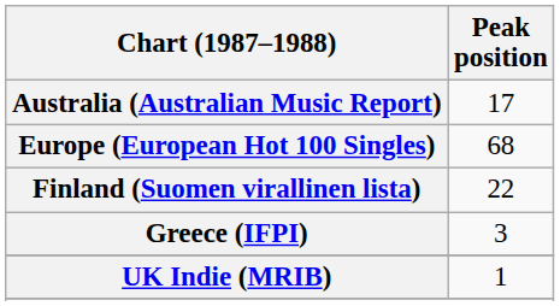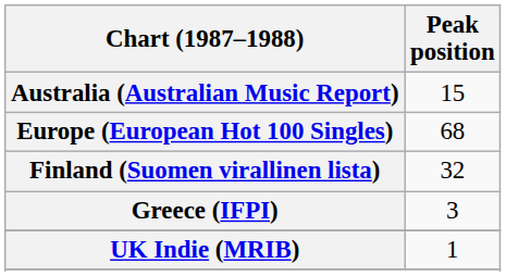Australia (Australian Music Report) | Peak position: 17 -> 15
Finland (Suomen virallinen lista) | Peak position: 22 -> 32
